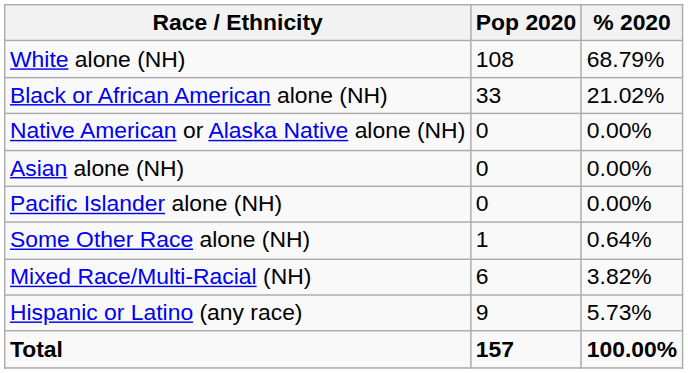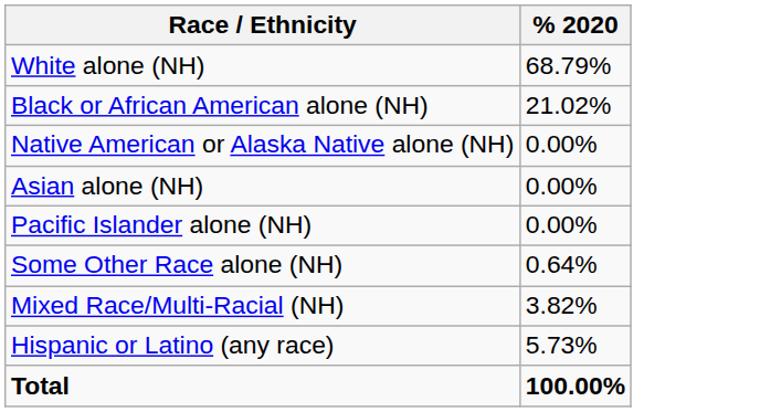- column: Pop 2020 | 108 | 33 | 0 | 0 | 0 | 1 | 6 | 9 | 157
